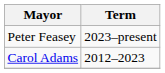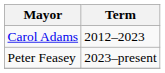rows swapped: Carol Adams <-> Peter Feasey
